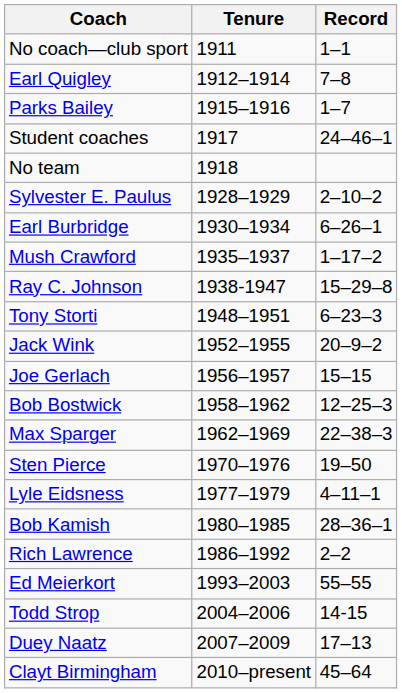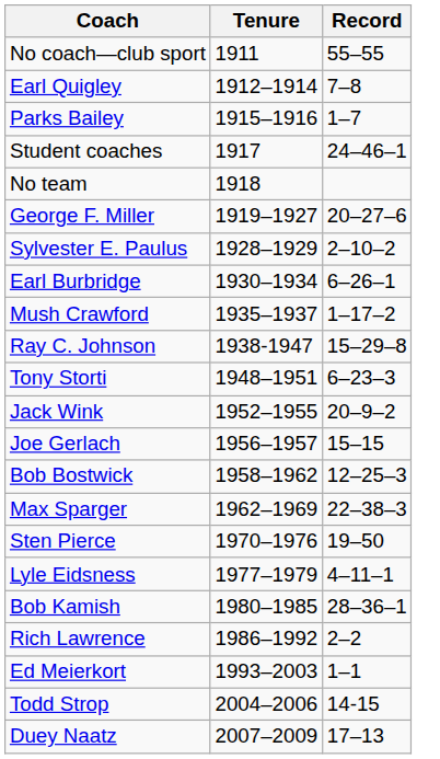No coach—club sport | Record: 1–1 -> 55–55
+ row: George F. Miller | 1919–1927 | 20–27–6
Ed Meierkort | Record: 55–55 -> 1–1
- row: Clayt Birmingham | 2010–present | 45–64
